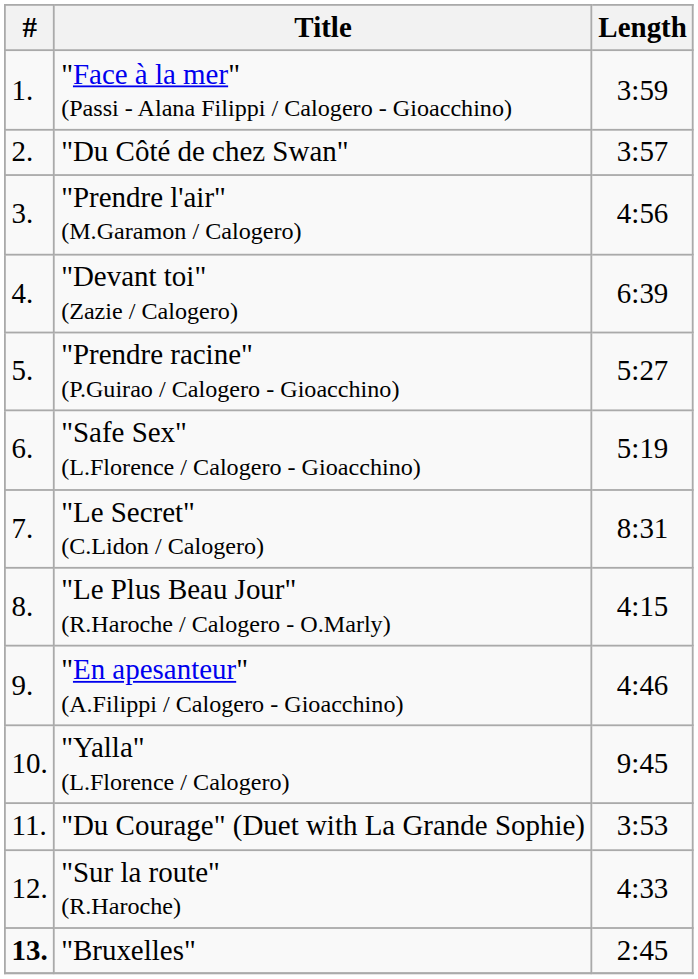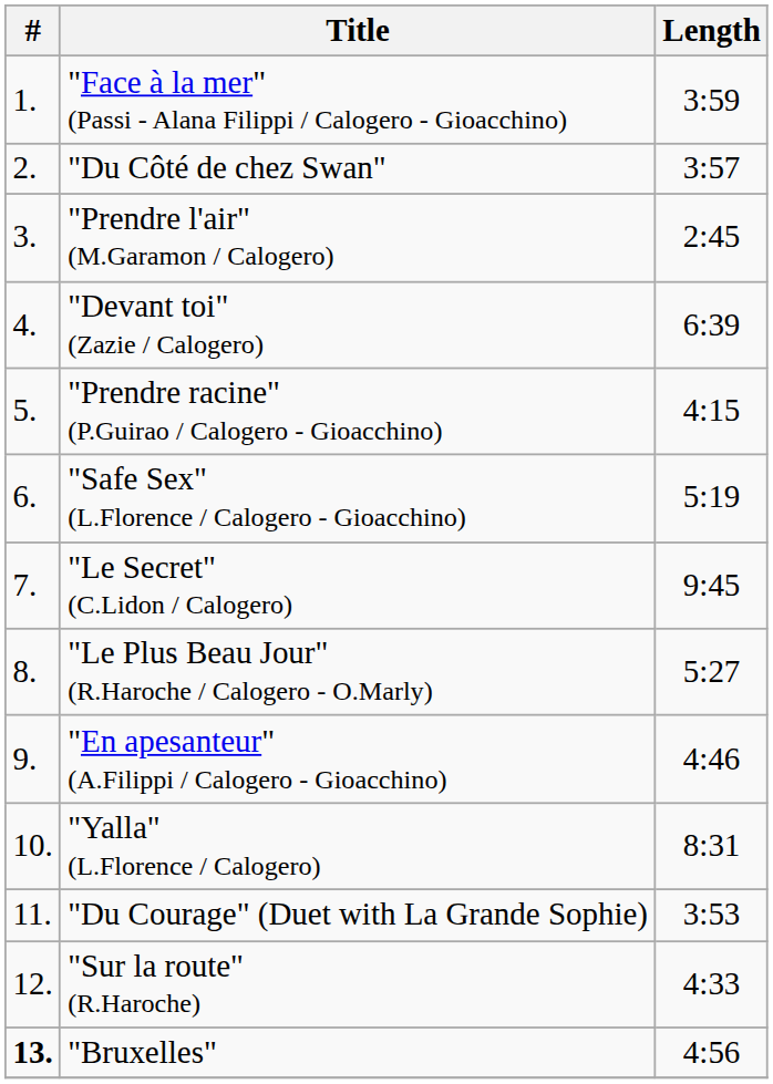"Prendre l'air" (M.Garamon / Calogero) | Length: 4:56 -> 2:45
"Prendre racine" (P.Guirao / Calogero - Gioacchino) | Length: 5:27 -> 4:15
"Le Secret" (C.Lidon / Calogero) | Length: 8:31 -> 9:45
"Le Plus Beau Jour" (R.Haroche / Calogero - O.Marly) | Length: 4:15 -> 5:27
"Yalla" (L.Florence / Calogero) | Length: 9:45 -> 8:31
"Bruxelles" | Length: 2:45 -> 4:56
